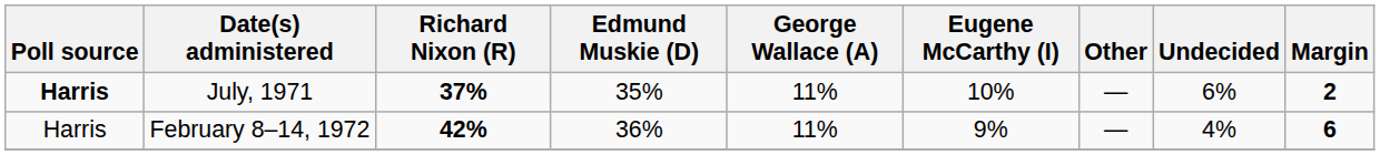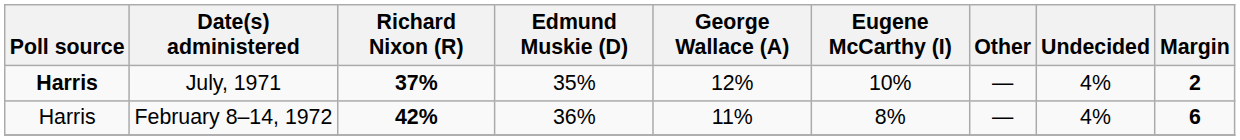July, 1971 | George Wallace (A): 11% -> 12%
July, 1971 | Undecided: 6% -> 4%
February 8–14, 1972 | Eugene McCarthy (I): 9% -> 8%
